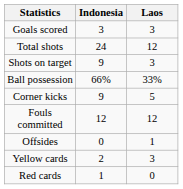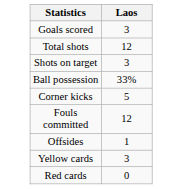- column: Indonesia | 3 | 24 | 9 | 66% | 9 | 12 | 0 | 2 | 1
